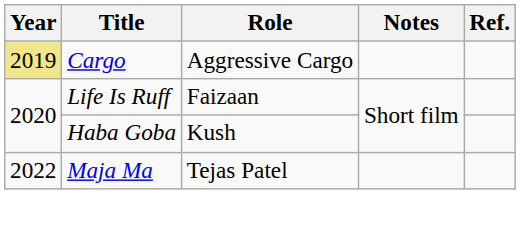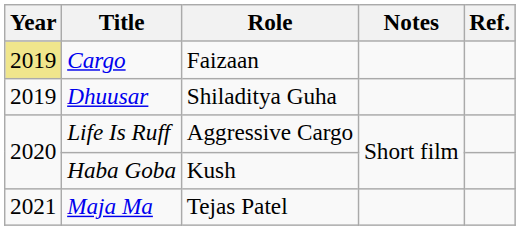Cargo | Role: Aggressive Cargo -> Faizaan
+ row: 2019 | Dhuusar | Shiladitya Guha
Life Is Ruff | Role: Faizaan -> Aggressive Cargo
Maja Ma | Year: 2022 -> 2021
